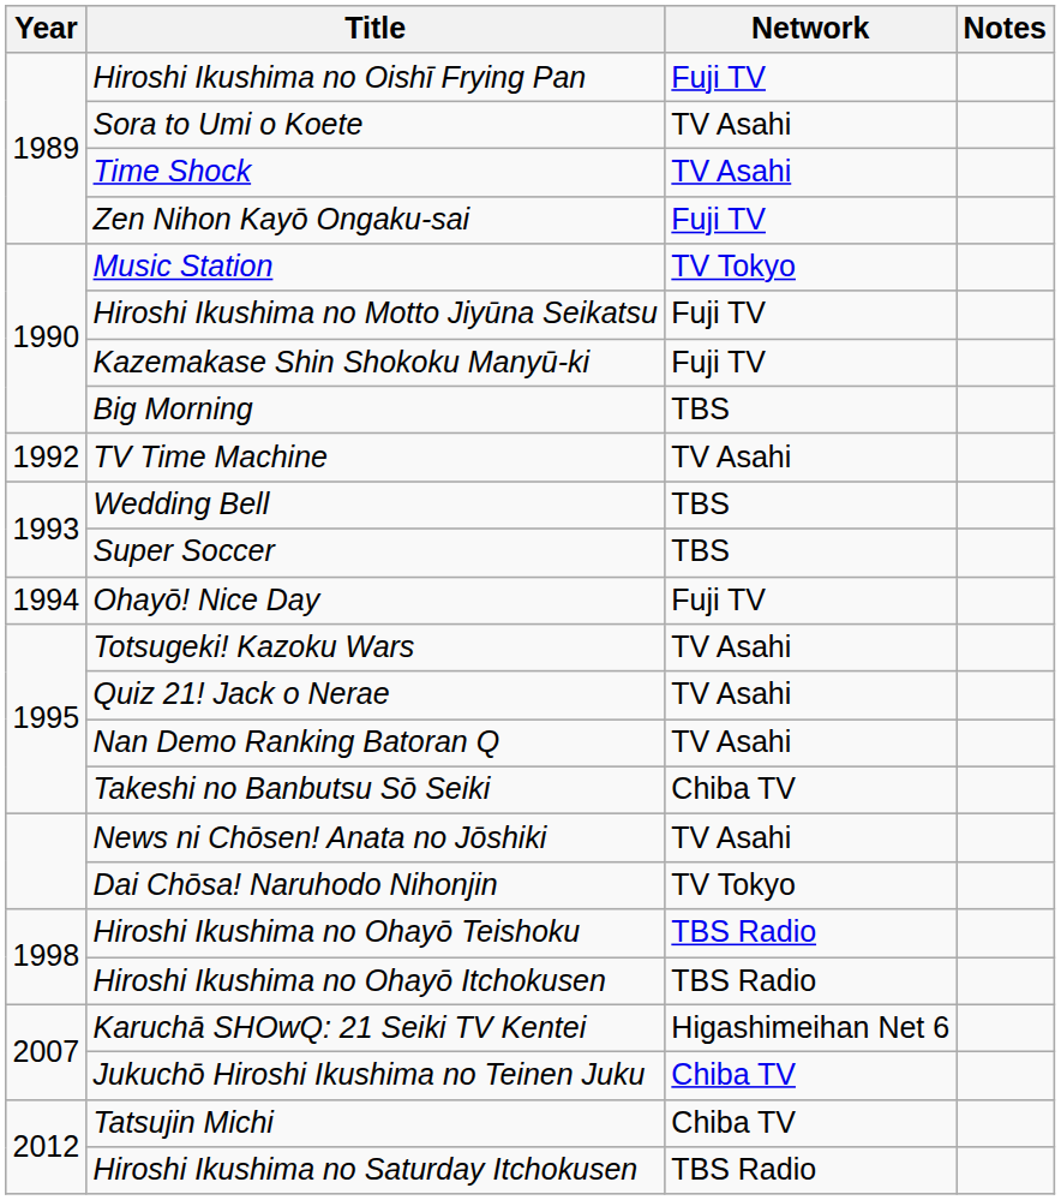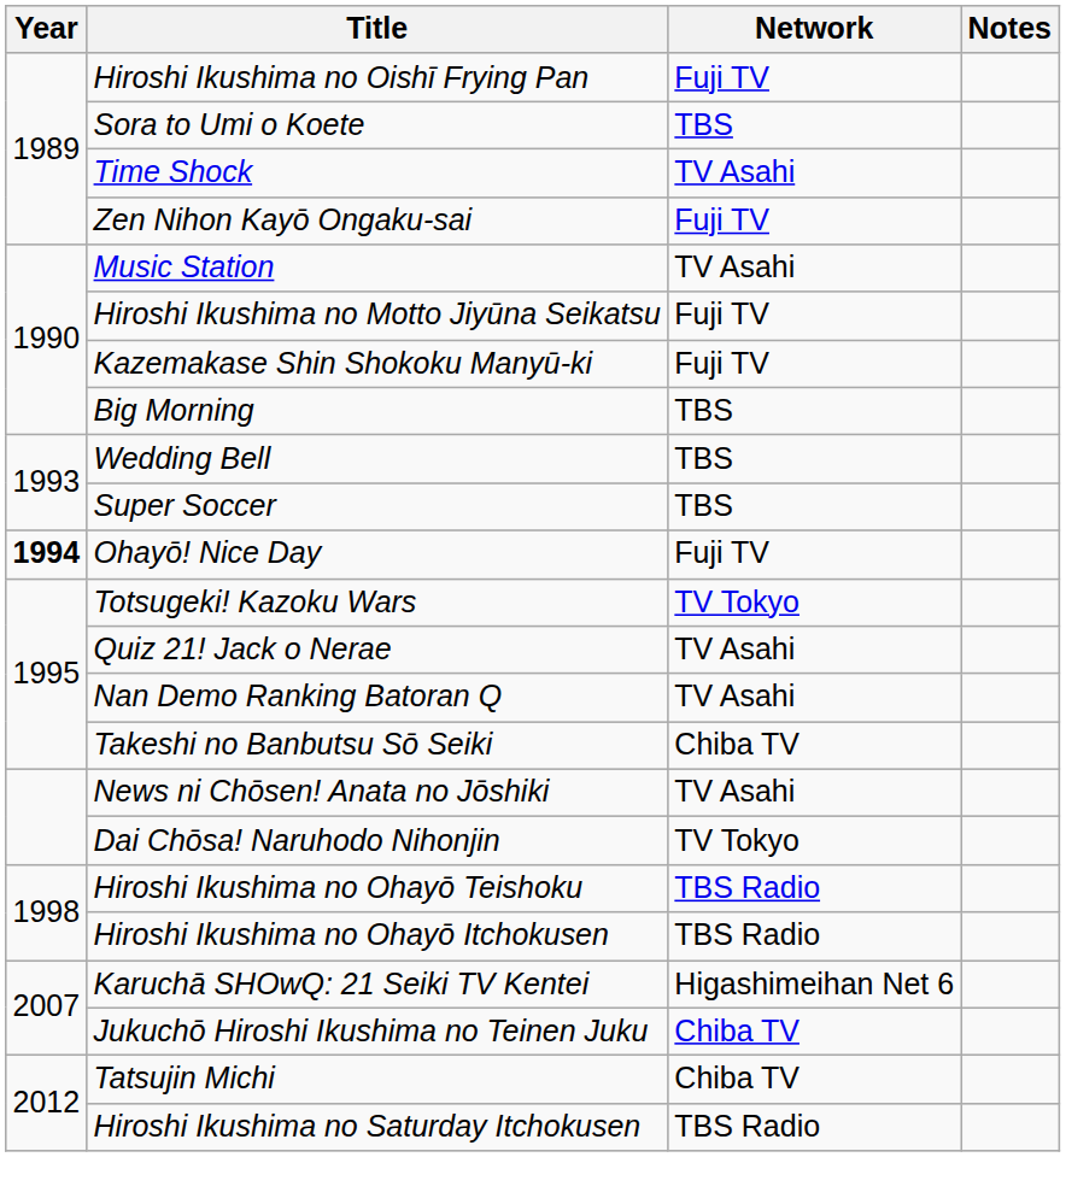Sora to Umi o Koete | Network: TV Asahi -> TBS
Music Station | Network: TV Tokyo -> TV Asahi
- row: 1992 | TV Time Machine | TV Asahi
Ohayō! Nice Day | Year: normal -> bold
Totsugeki! Kazoku Wars | Network: TV Asahi -> TV Tokyo
